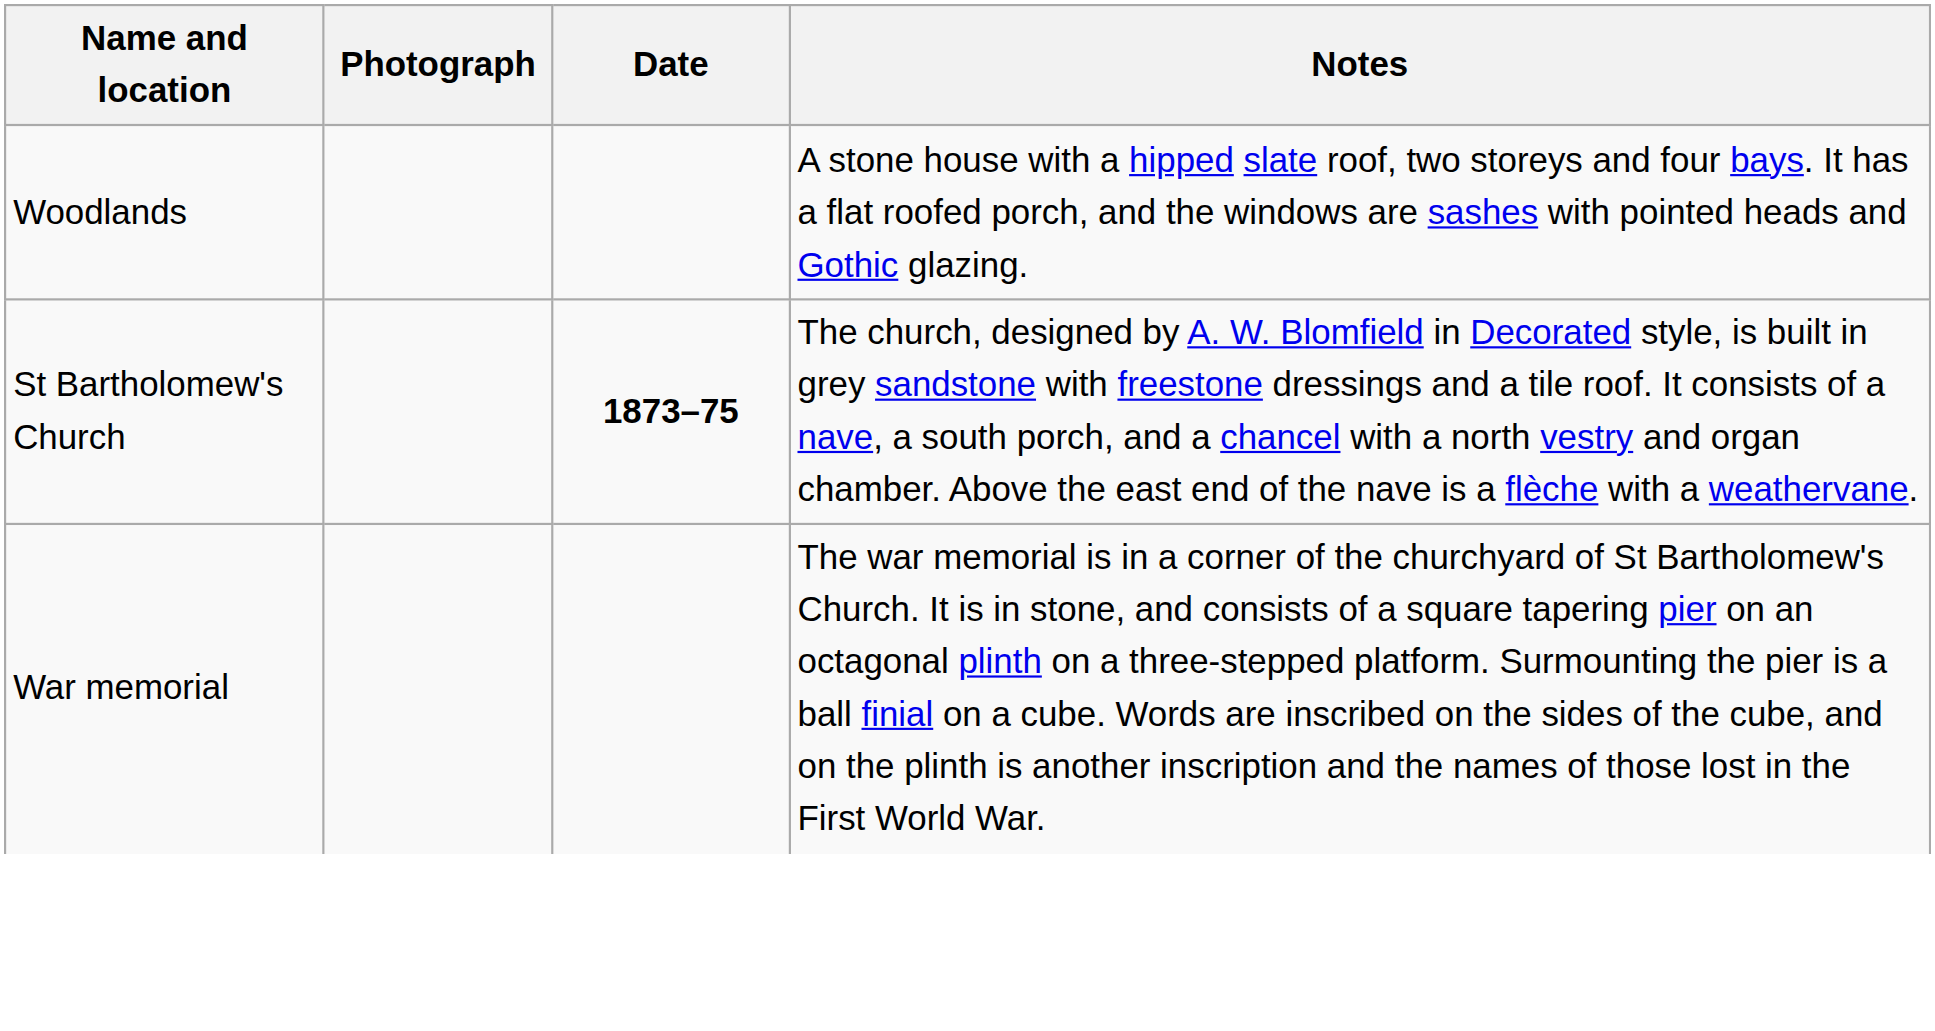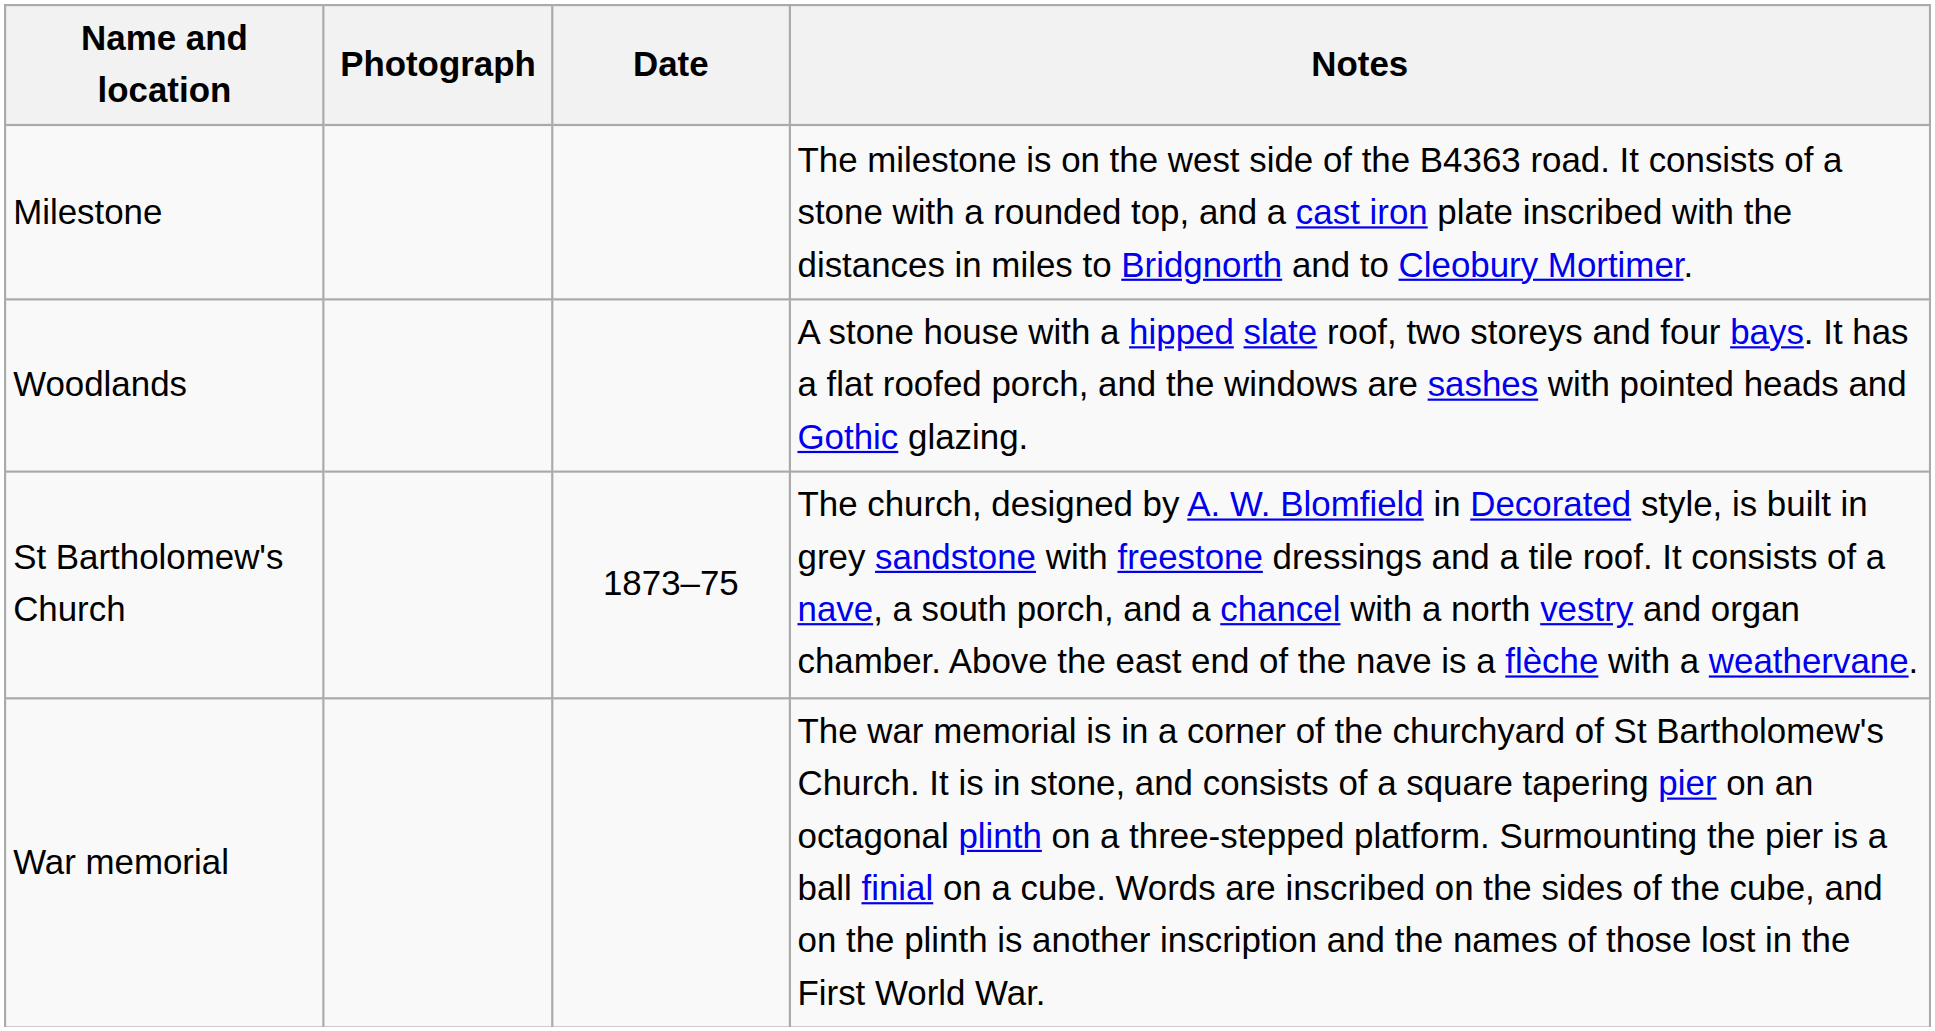+ row: Milestone | The milestone is on the west side of the B4363 road. It consists of a stone with a rounded top, and a cast iron plate inscribed with the distances in miles to Bridgnorth and to Cleobury Mortimer.
St Bartholomew's Church | Date: bold -> normal
